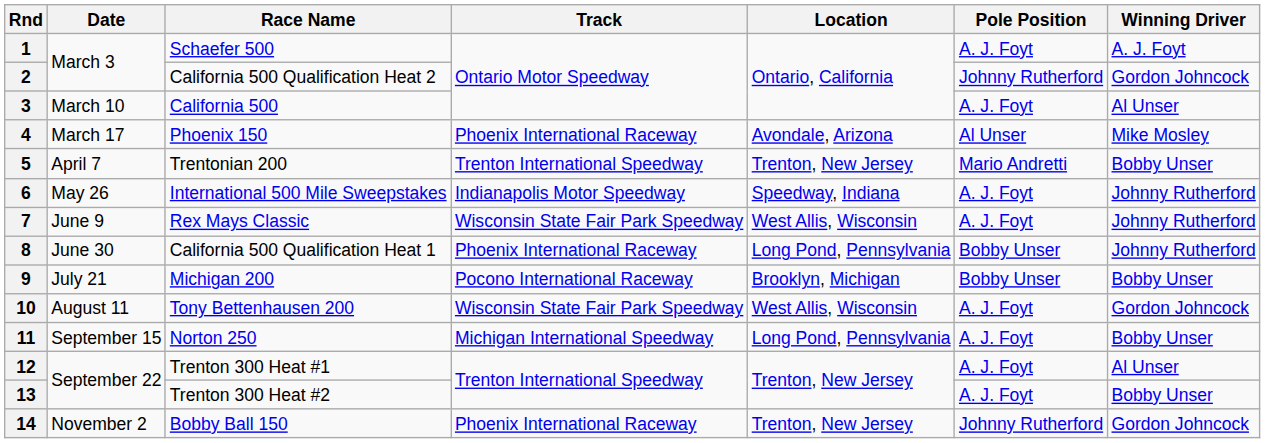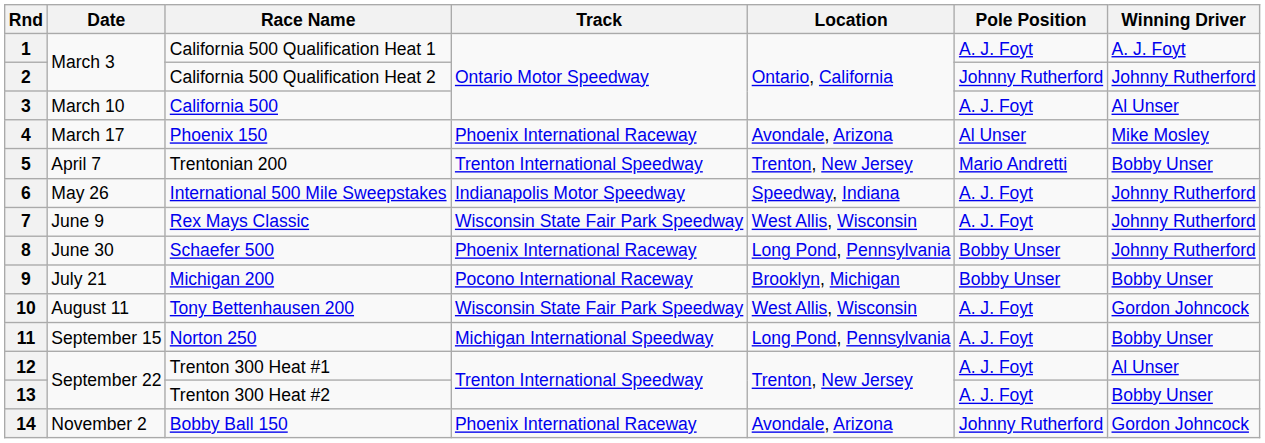1 | Race Name: Schaefer 500 -> California 500 Qualification Heat 1
2 | Winning Driver: Gordon Johncock -> Johnny Rutherford
8 | Race Name: California 500 Qualification Heat 1 -> Schaefer 500
14 | Location: Trenton, New Jersey -> Avondale, Arizona
